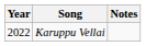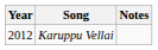Karuppu Vellai | Year: 2022 -> 2012
